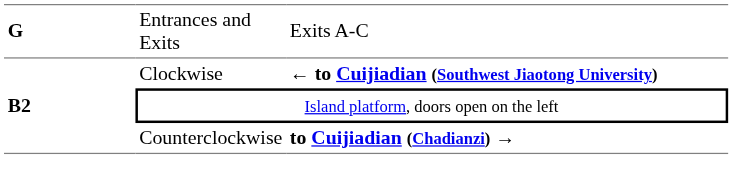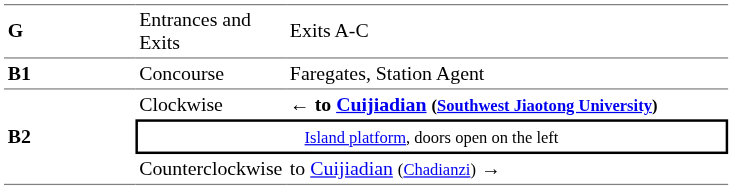+ row: B1 | Concourse | Faregates, Station Agent
Counterclockwise | column 3: bold -> normal
